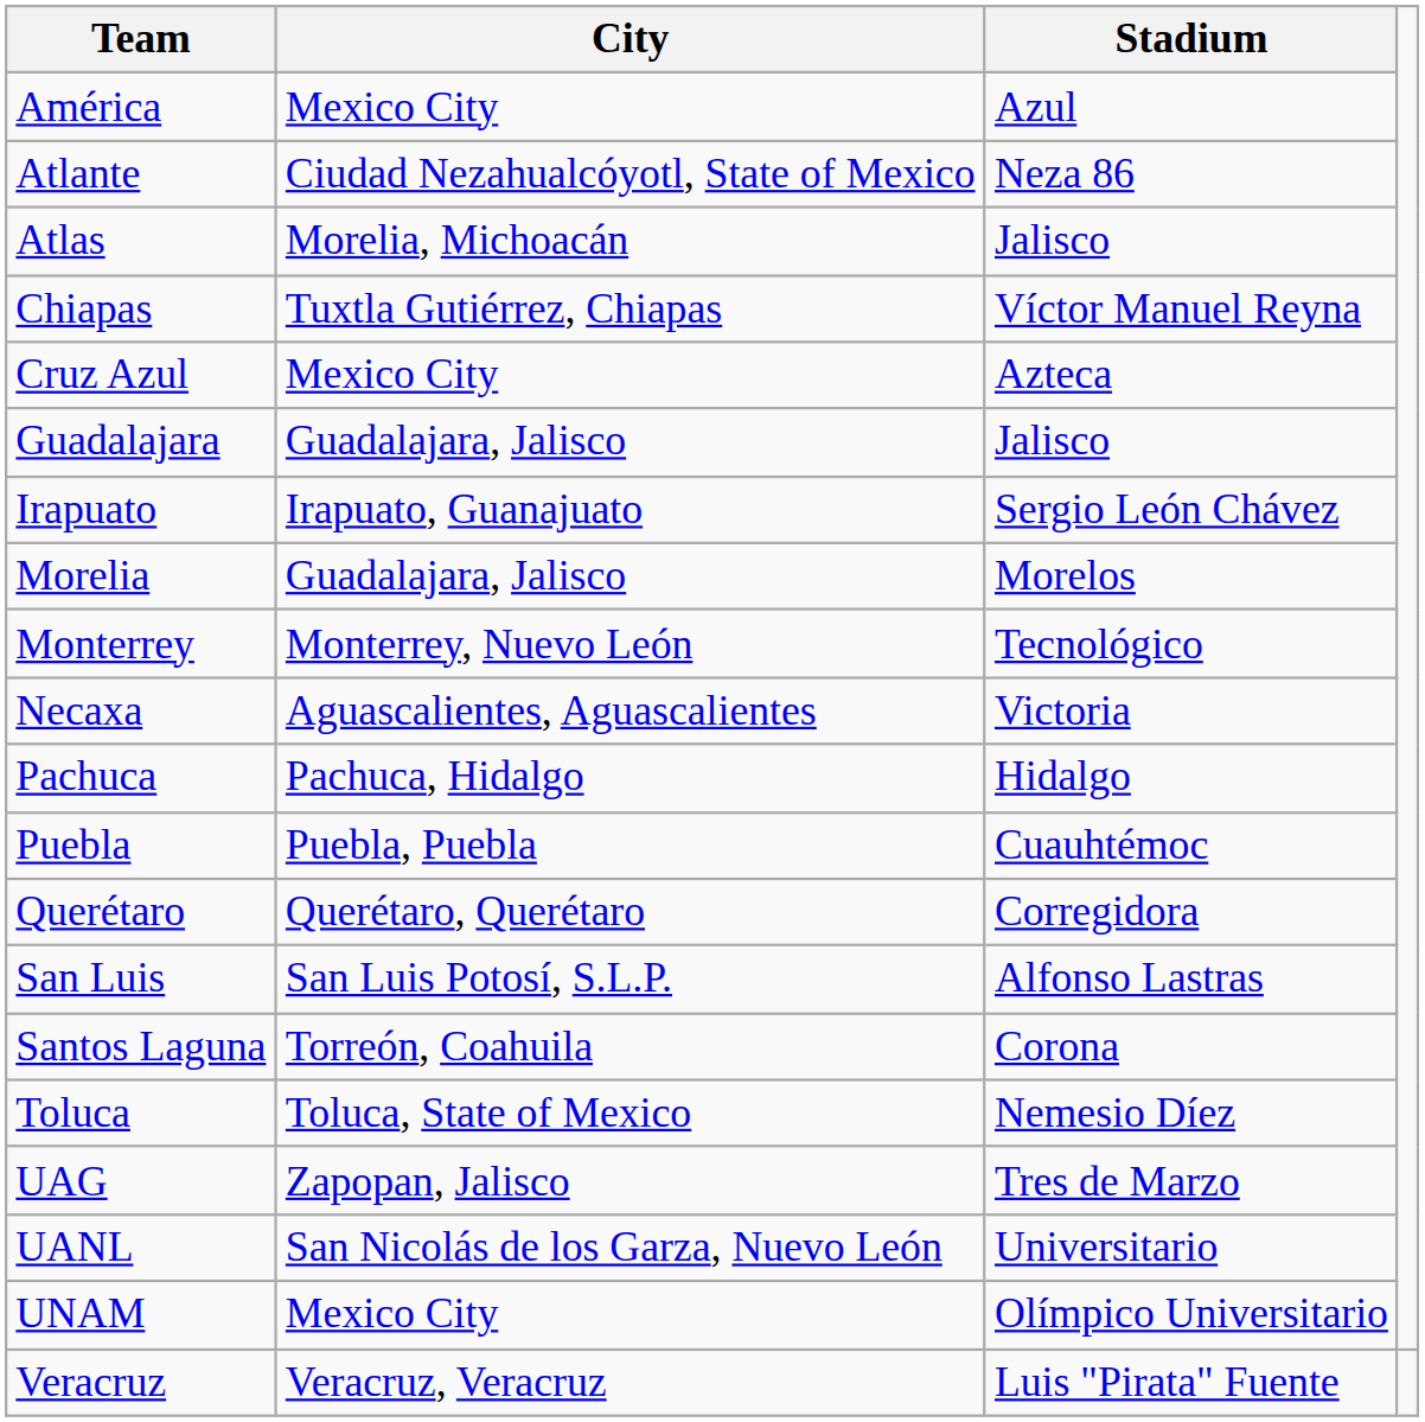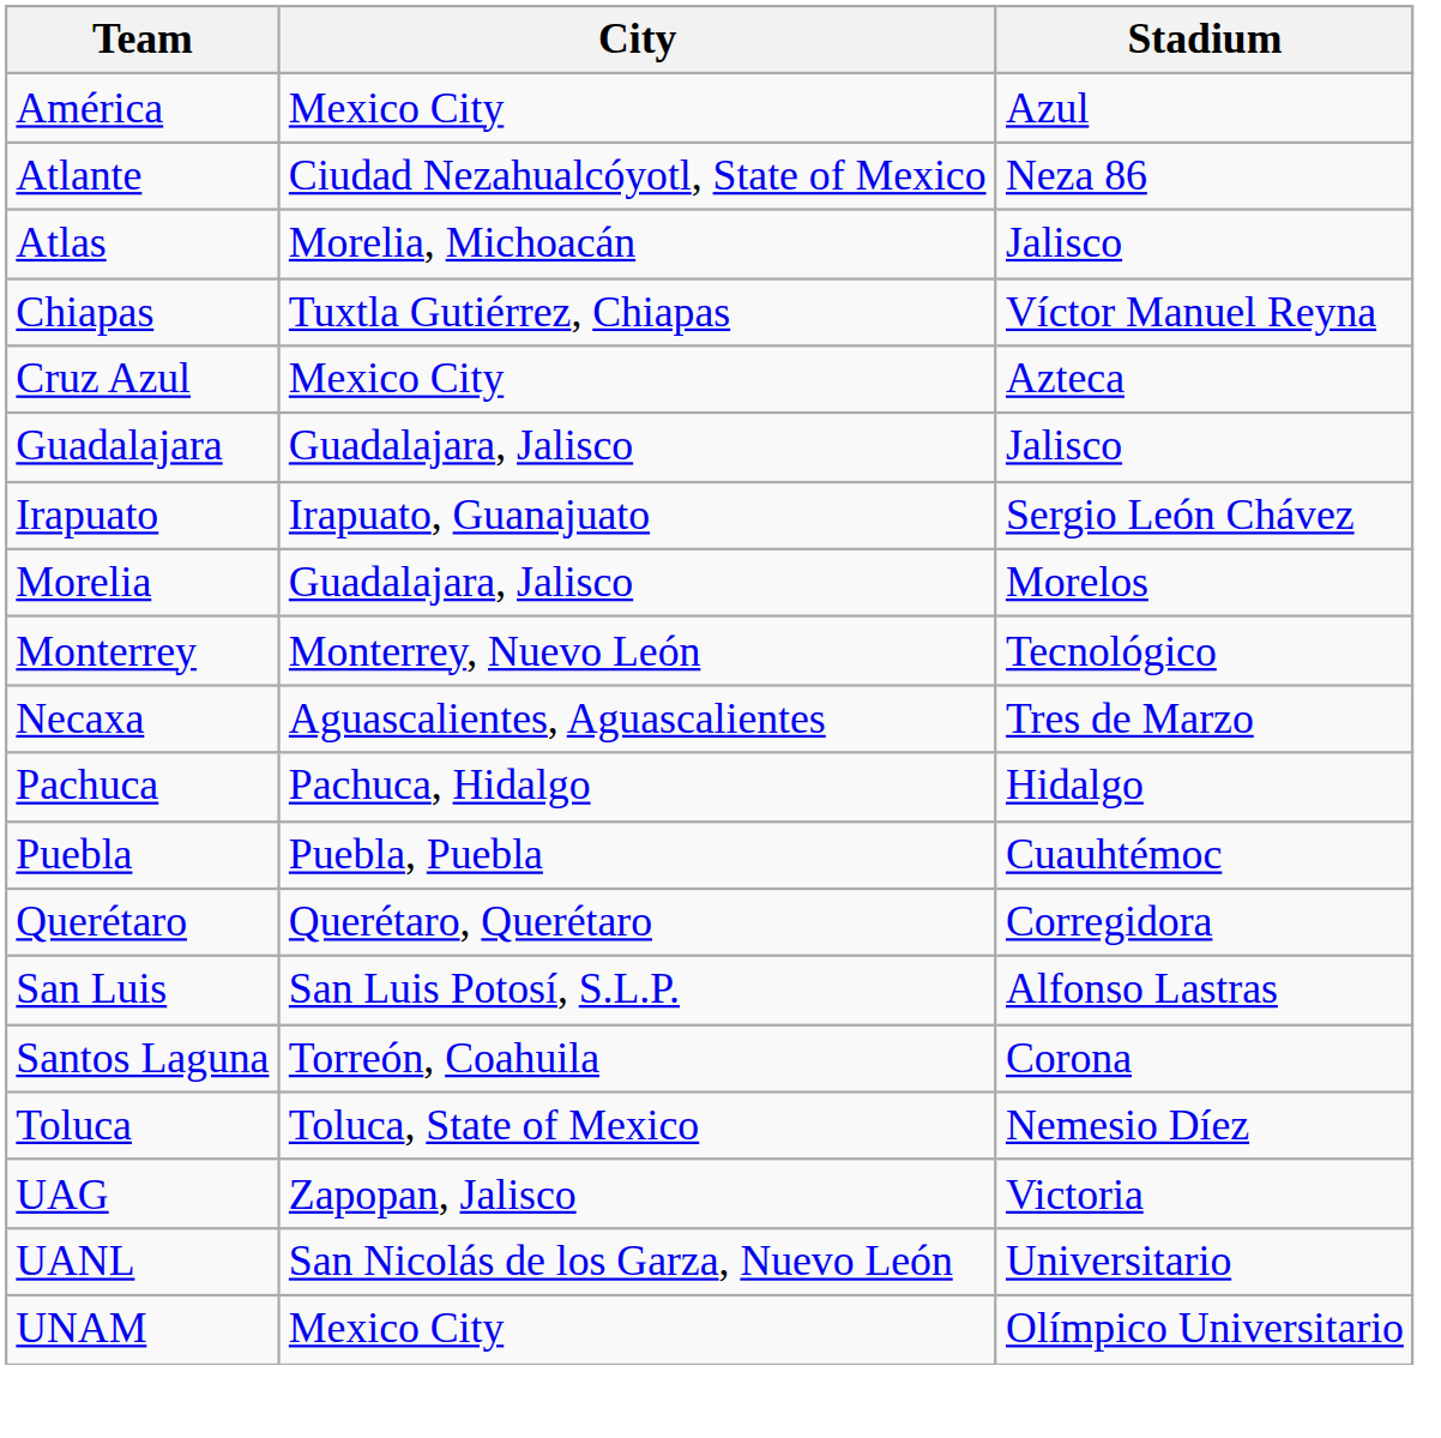Necaxa | Stadium: Victoria -> Tres de Marzo
UAG | Stadium: Tres de Marzo -> Victoria
- row: Veracruz | Veracruz, Veracruz | Luis "Pirata" Fuente
